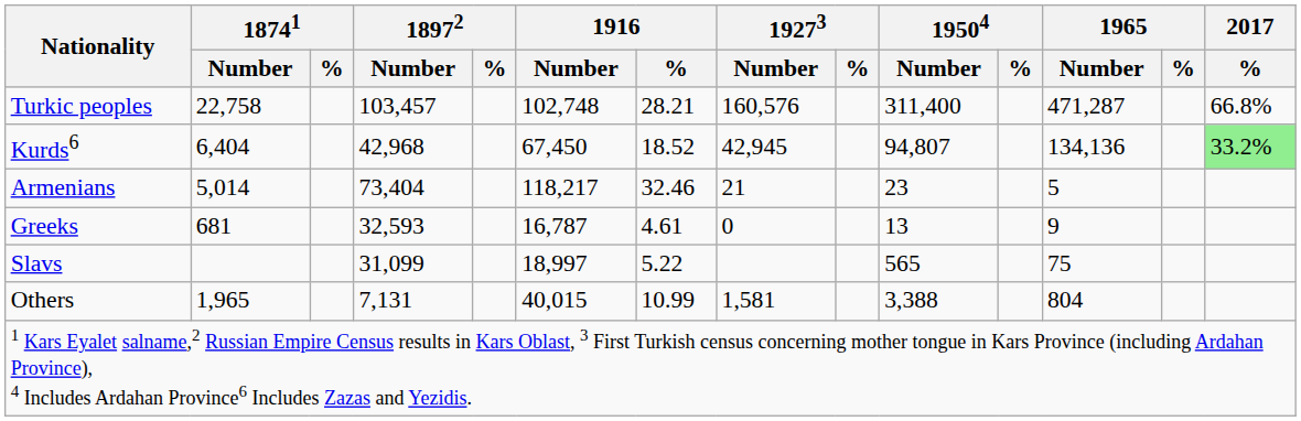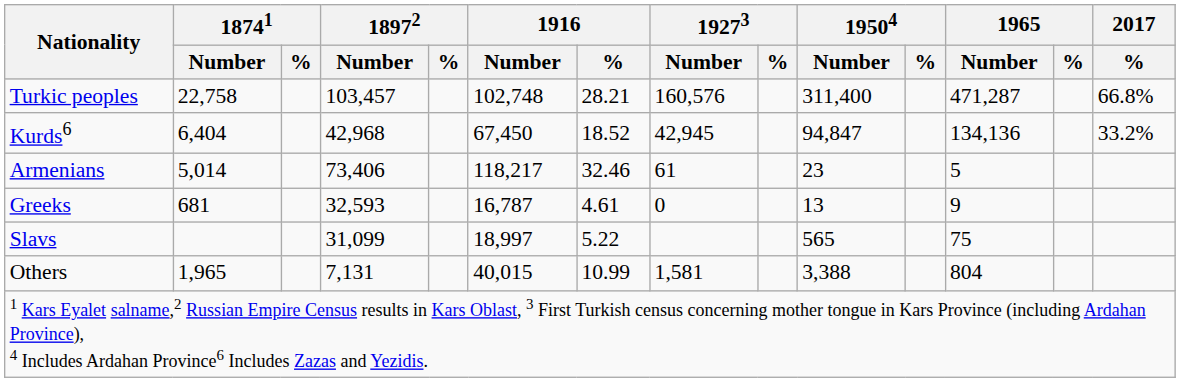Kurds6 | 19504 / Number: 94,807 -> 94,847
Kurds6 | 2017 / %: lightgreen background -> no background
Armenians | 18972 / Number: 73,404 -> 73,406
Armenians | 19273 / Number: 21 -> 61
